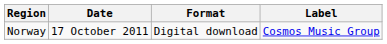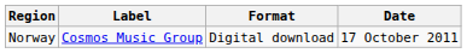columns swapped: Date <-> Label
